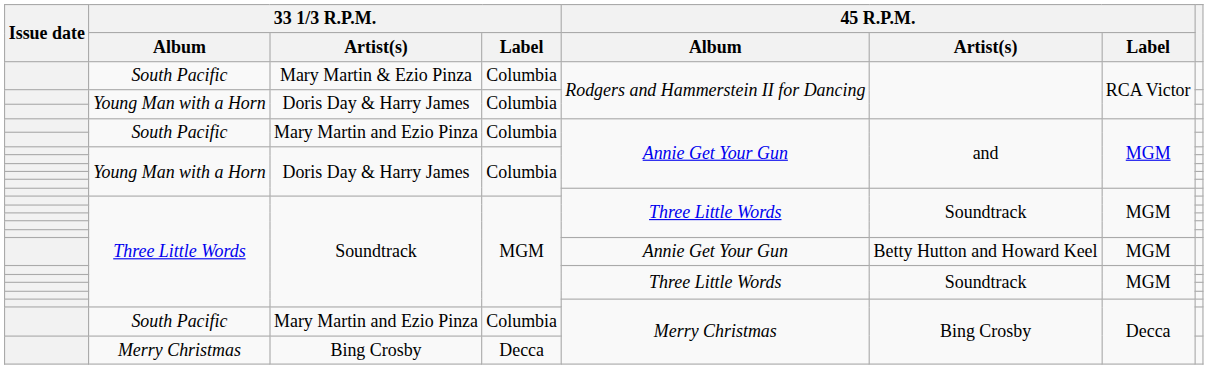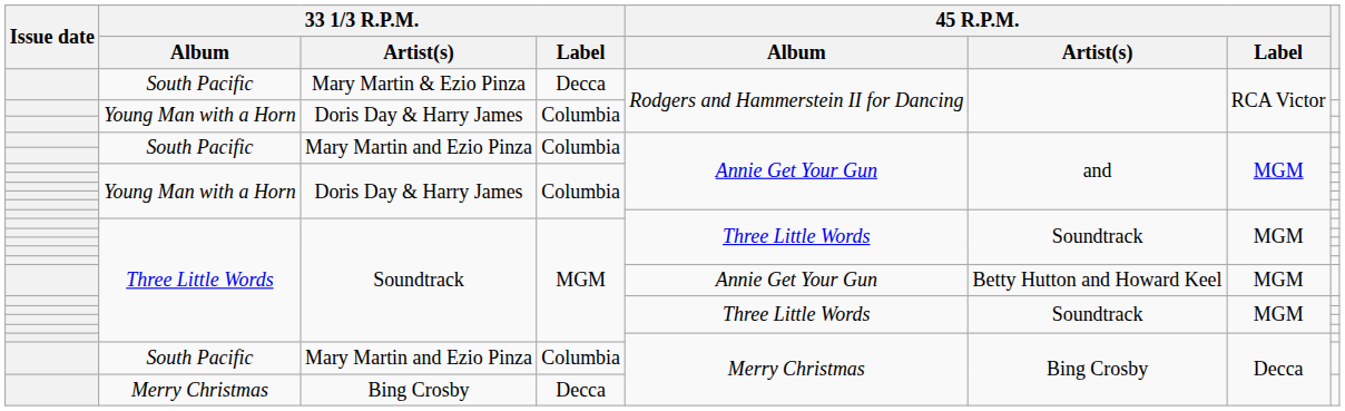Mary Martin & Ezio Pinza | 33 1/3 R.P.M. / Label: Columbia -> Decca
